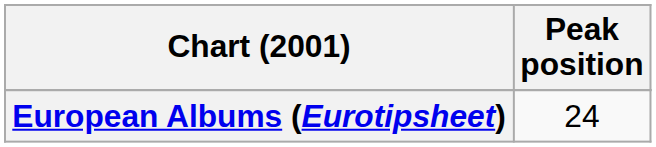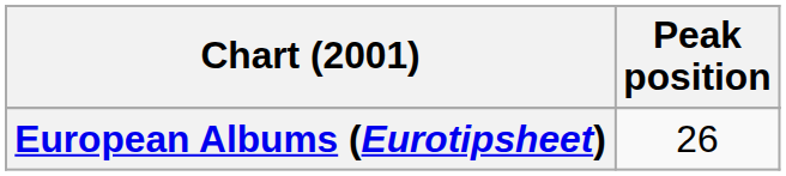European Albums (Eurotipsheet) | Peak position: 24 -> 26
